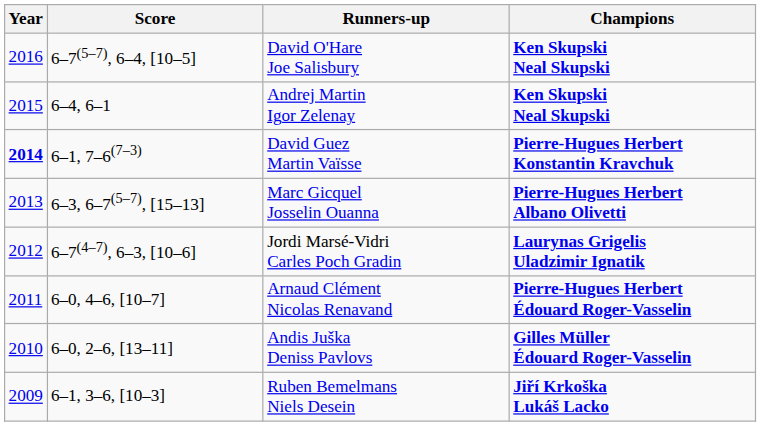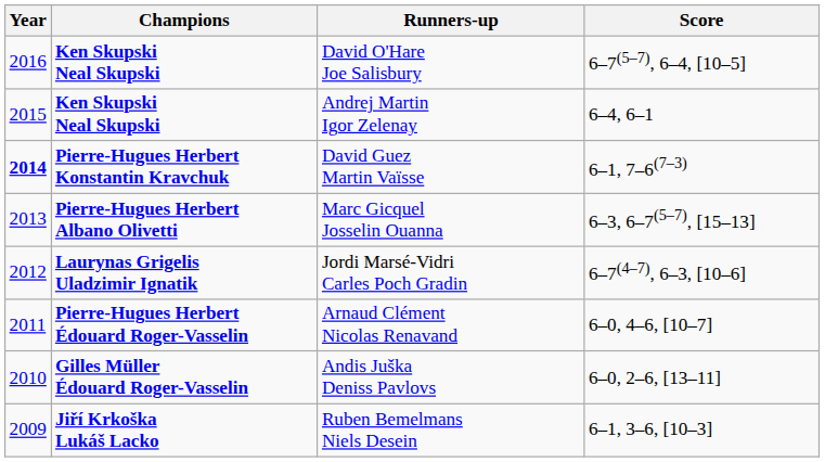columns swapped: Champions <-> Score
